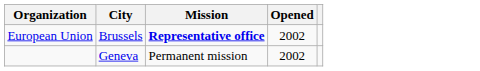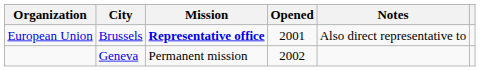+ column: Notes | Also direct representative to
European Union | Opened: 2002 -> 2001
